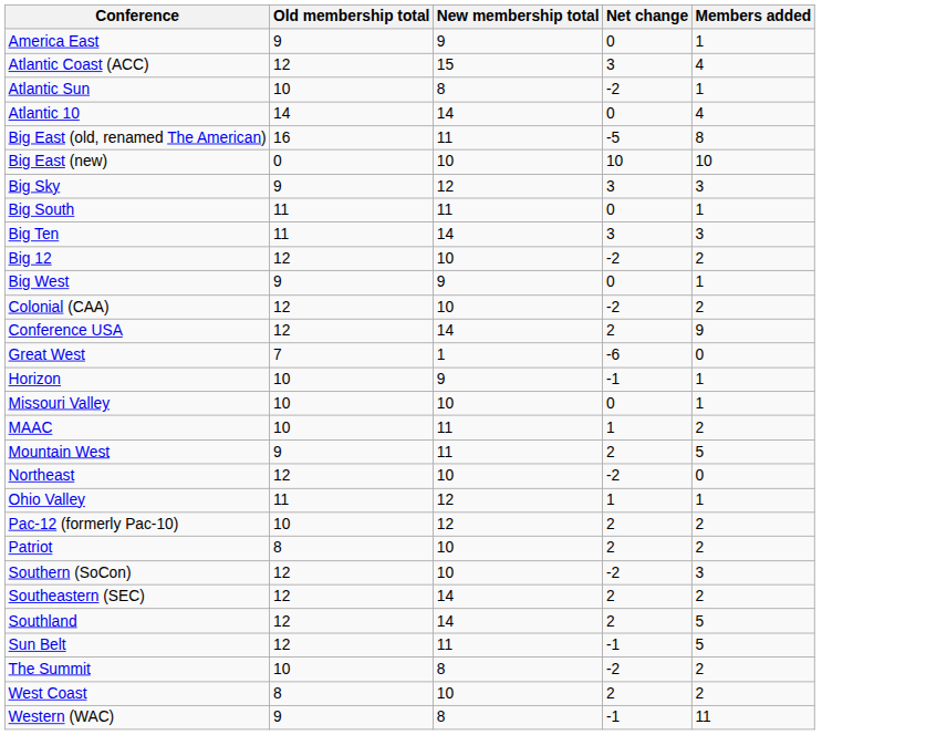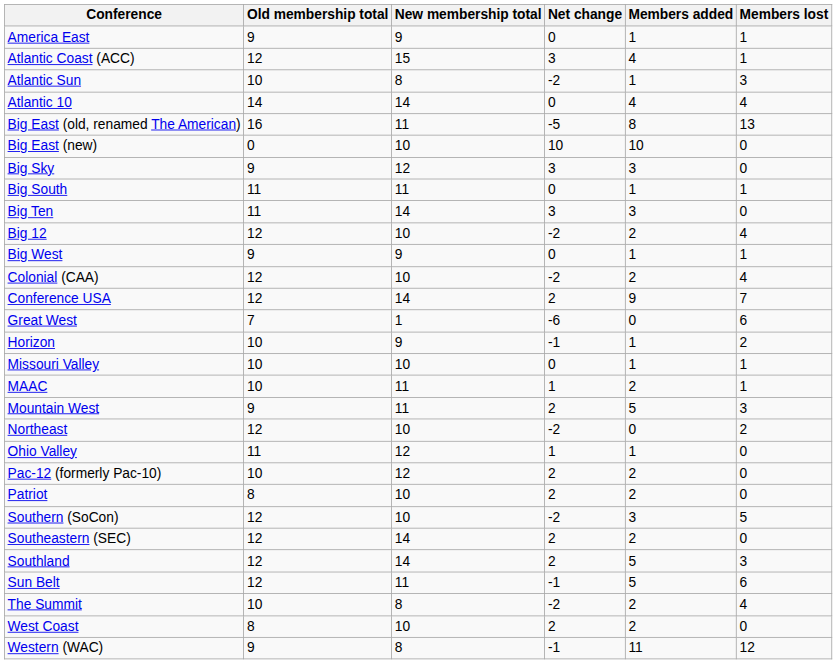+ column: Members lost | 1 | 1 | 3 | 4 | 13 | 0 | 0 | 1 | 0 | 4 | 1 | 4 | 7 | 6 | 2 | 1 | 1 | 3 | 2 | 0 | 0 | 0 | 5 | 0 | 3 | 6 | 4 | 0 | 12
